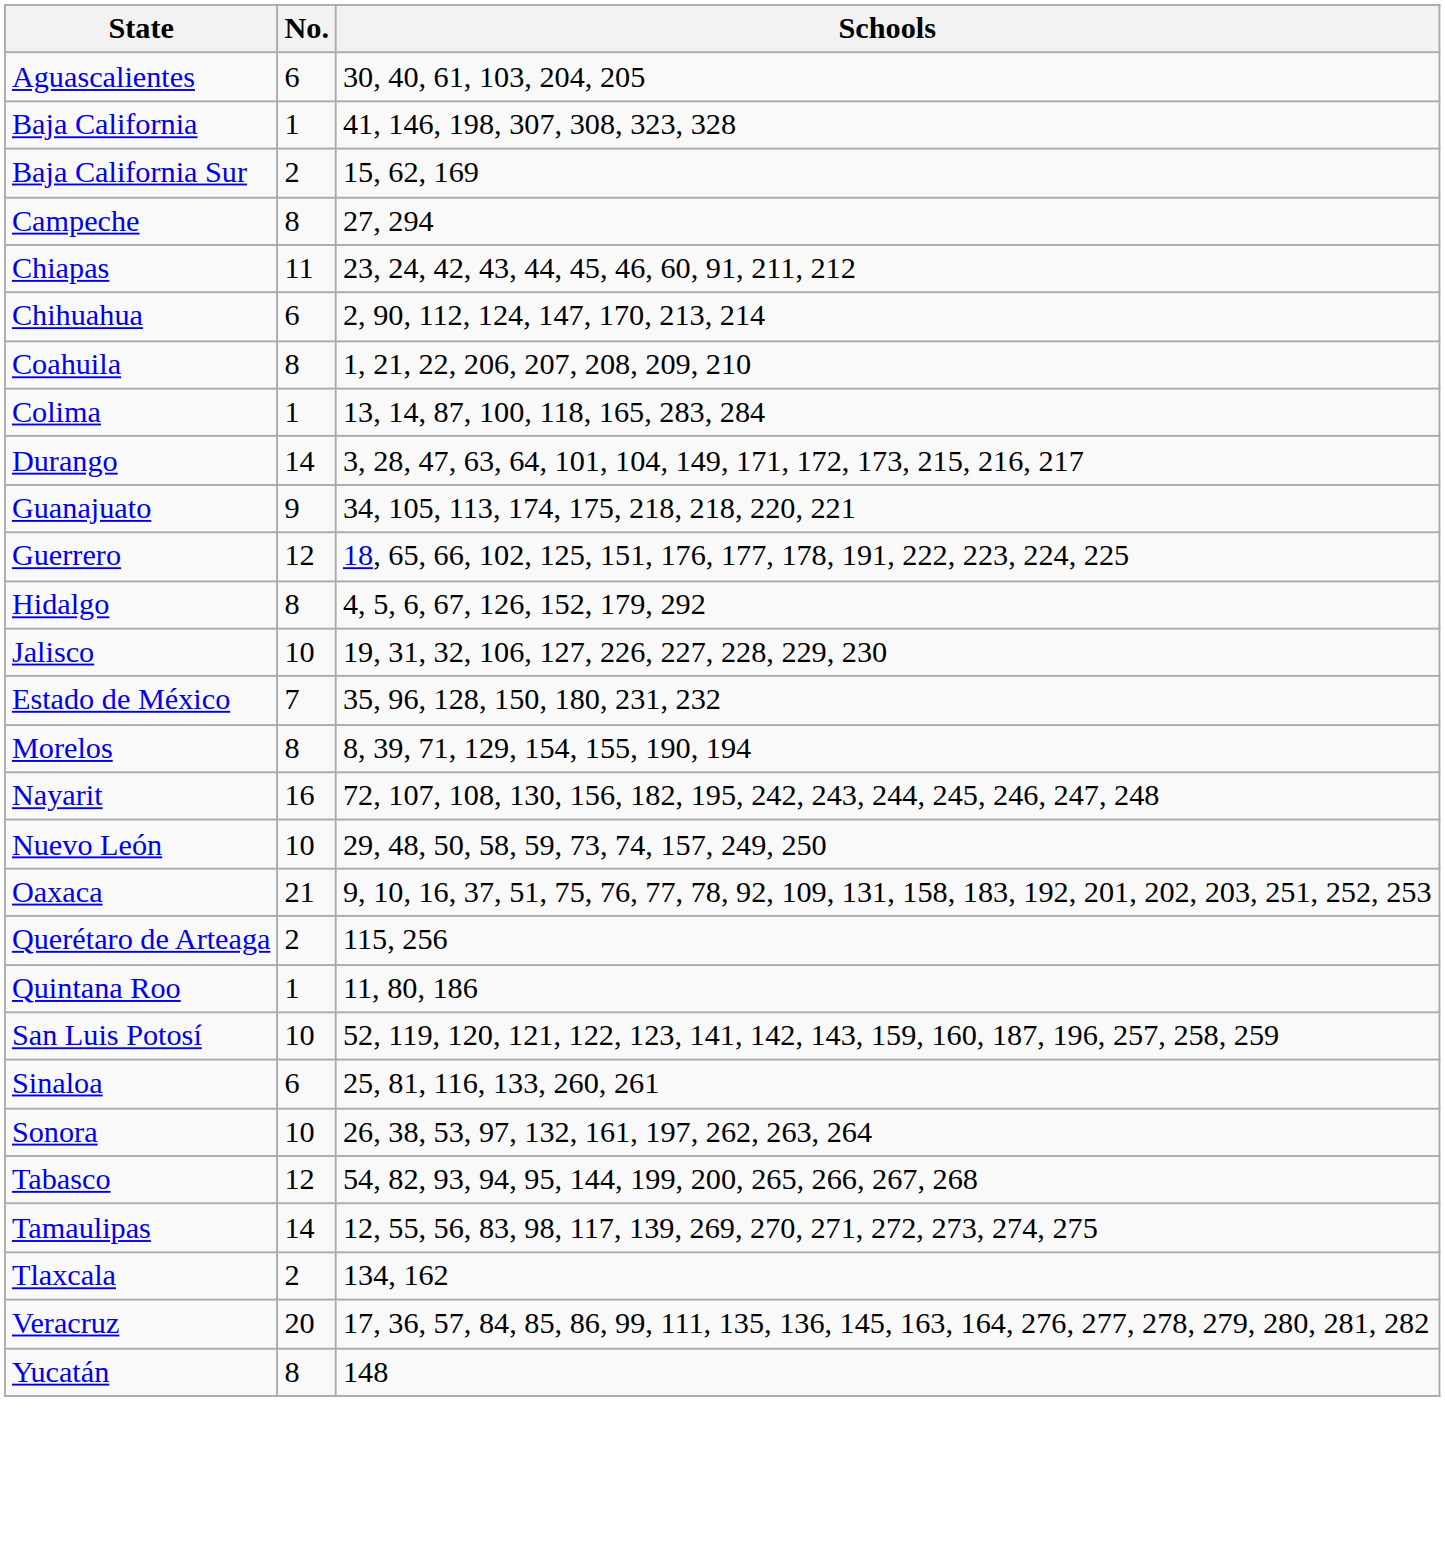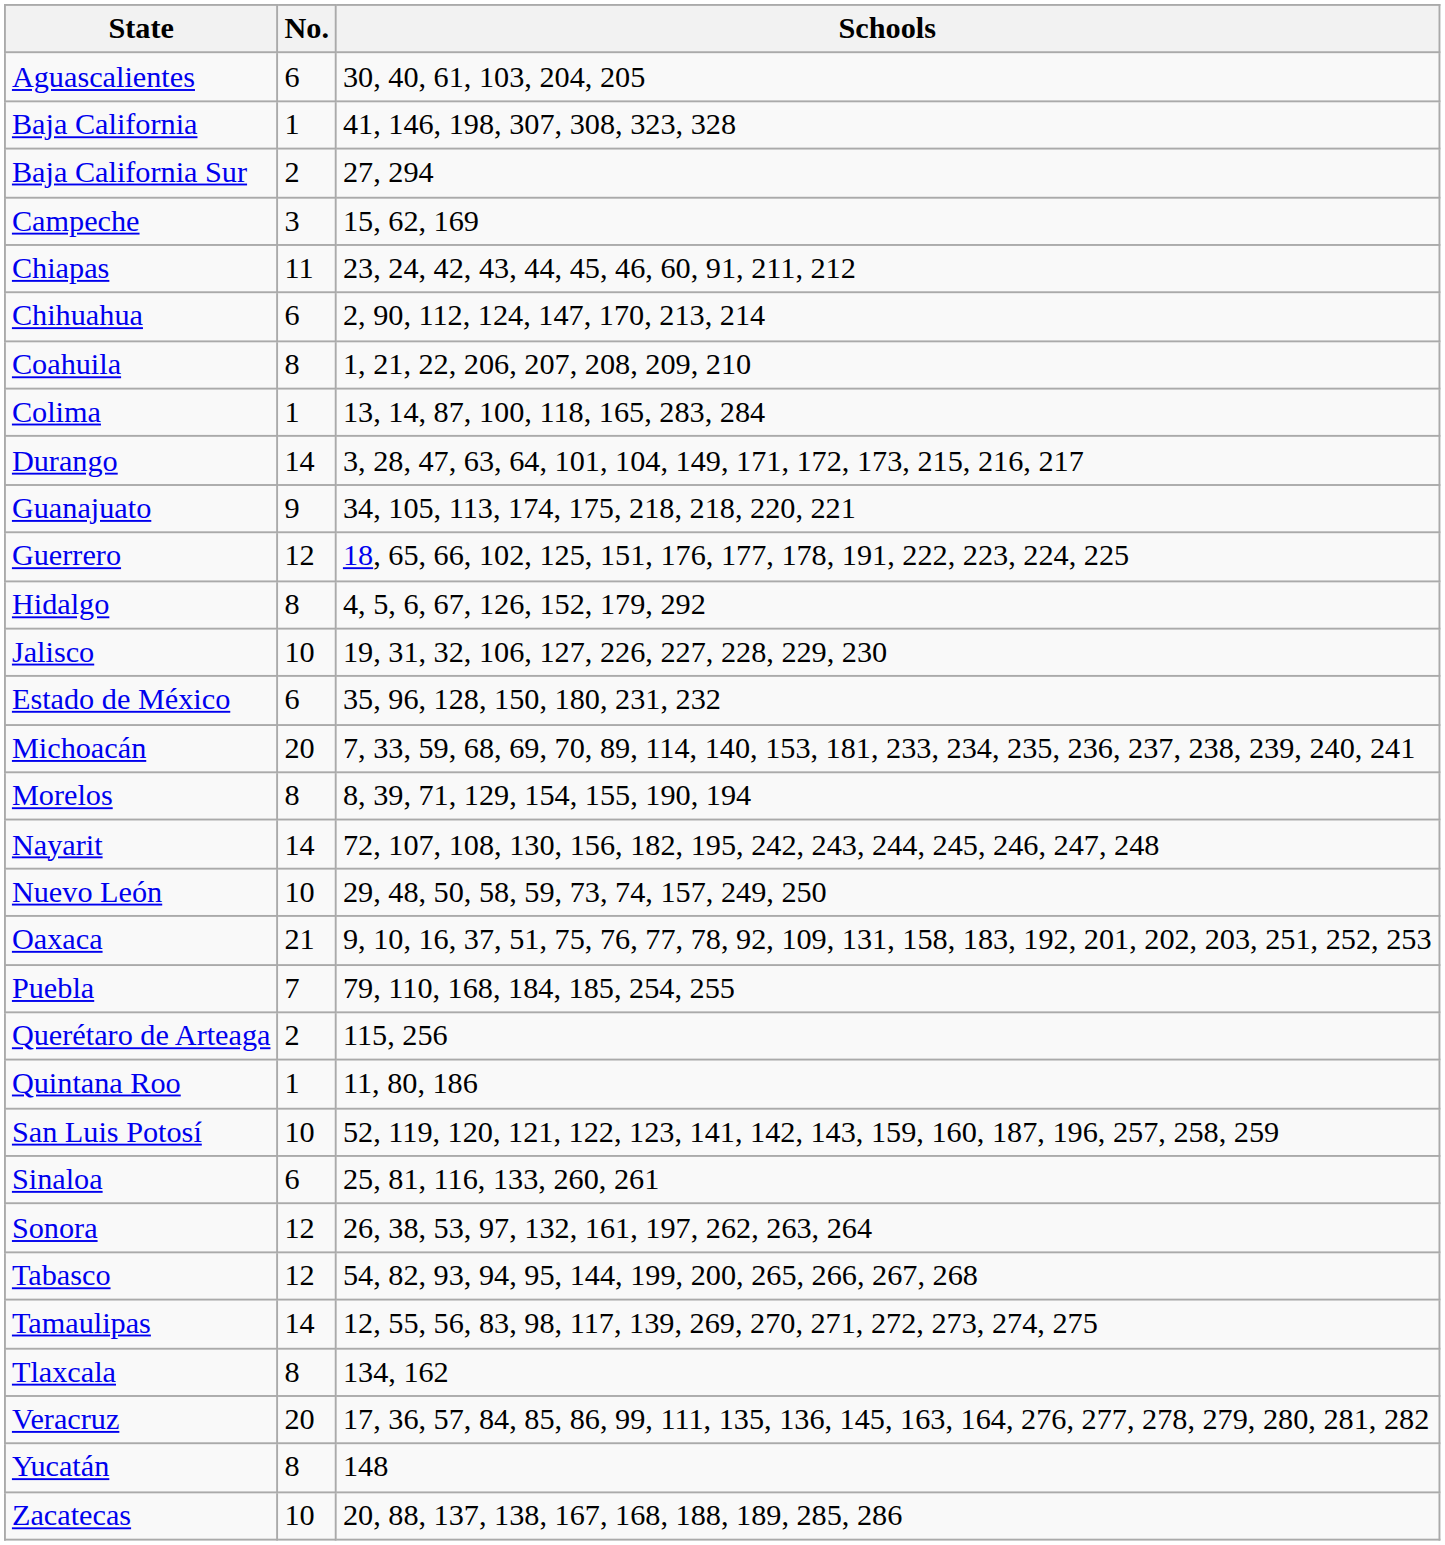Baja California Sur | Schools: 15, 62, 169 -> 27, 294
Campeche | No.: 8 -> 3
Campeche | Schools: 27, 294 -> 15, 62, 169
Estado de México | No.: 7 -> 6
+ row: Michoacán | 20 | 7, 33, 59, 68, 69, 70, 89, 114, 140, 153, 181, 233, 234, 235, 236, 237, 238, 239, 240, 241
Nayarit | No.: 16 -> 14
+ row: Puebla | 7 | 79, 110, 168, 184, 185, 254, 255
Sonora | No.: 10 -> 12
Tlaxcala | No.: 2 -> 8
+ row: Zacatecas | 10 | 20, 88, 137, 138, 167, 168, 188, 189, 285, 286
